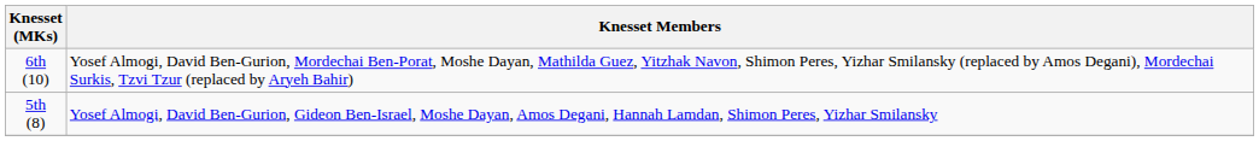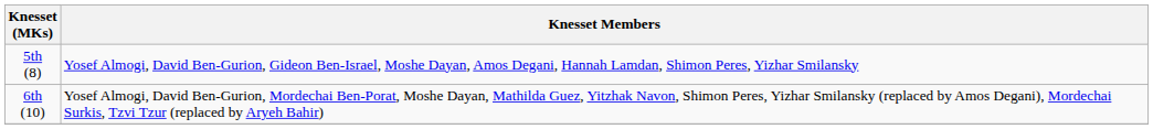rows swapped: 5th (8) <-> 6th (10)
